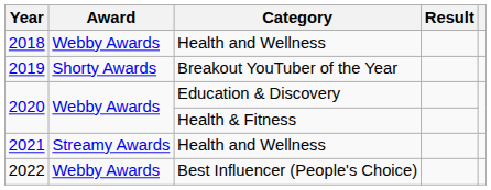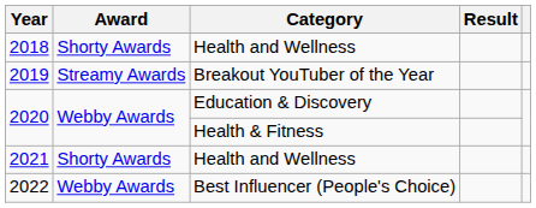2018 | Award: Webby Awards -> Shorty Awards
2019 | Award: Shorty Awards -> Streamy Awards
2021 | Award: Streamy Awards -> Shorty Awards
